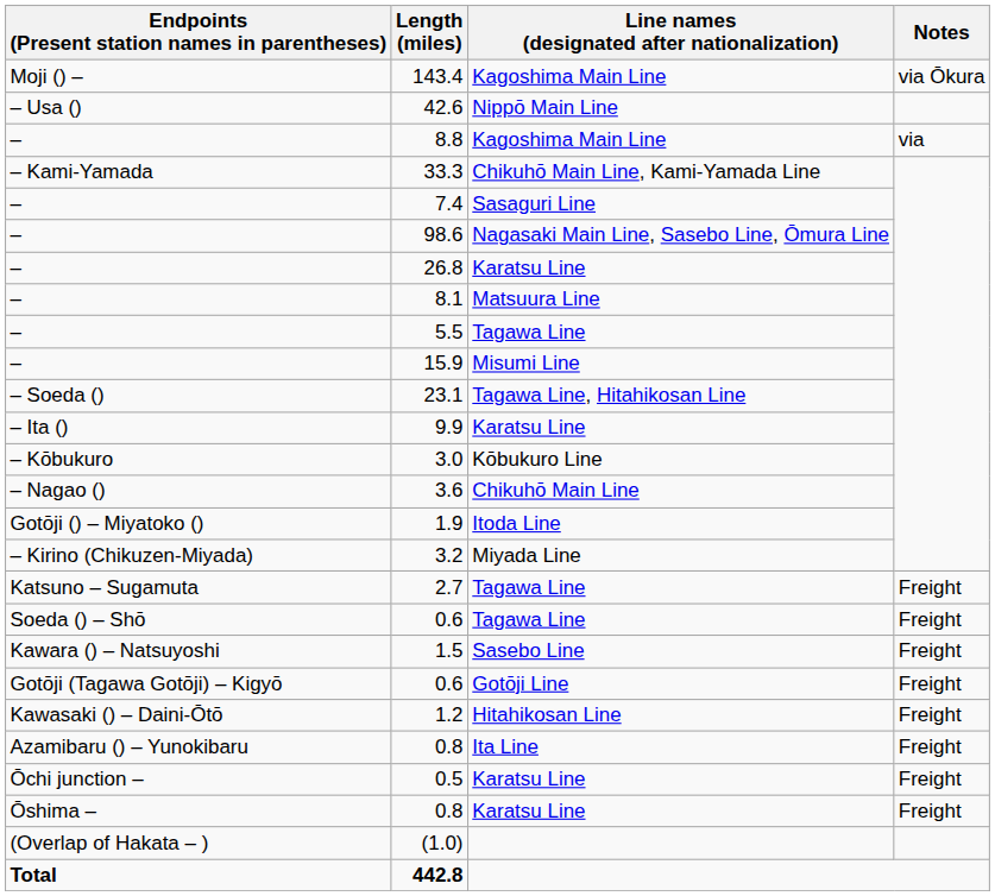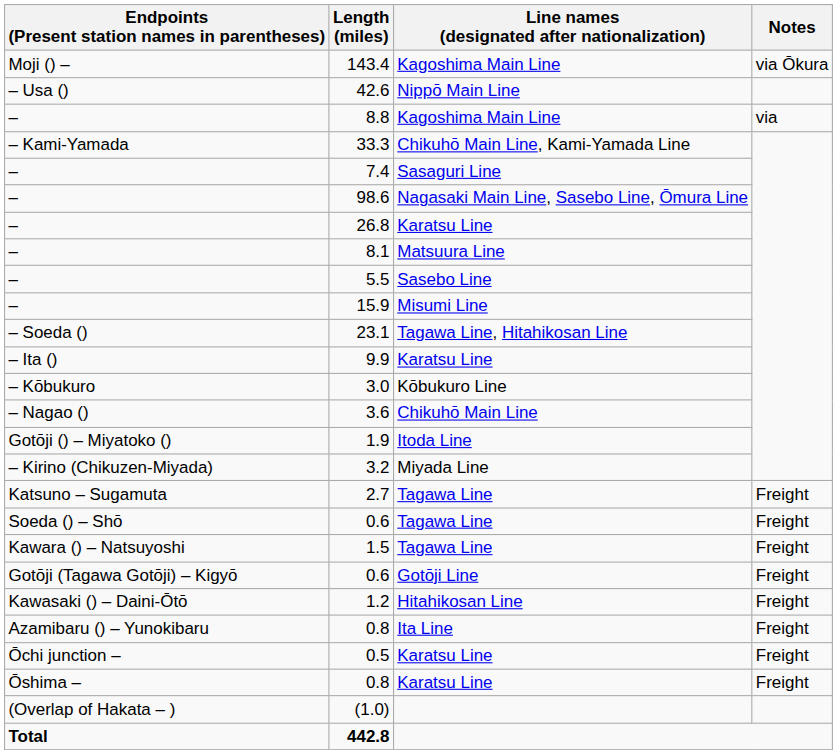5.5 | Line names (designated after nationalization): Tagawa Line -> Sasebo Line
1.5 | Line names (designated after nationalization): Sasebo Line -> Tagawa Line
